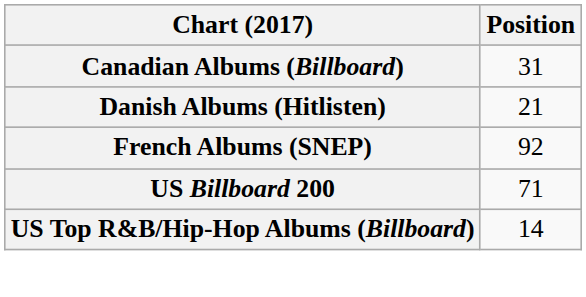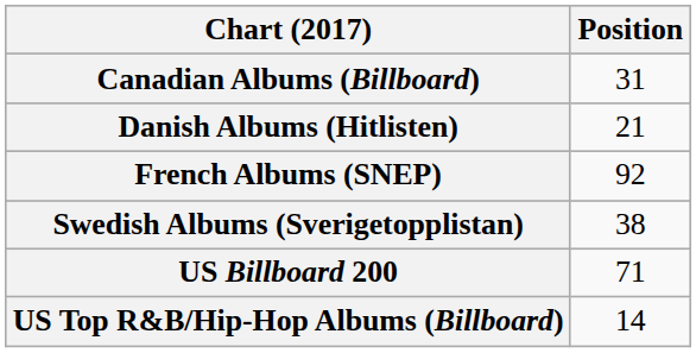+ row: Swedish Albums (Sverigetopplistan) | 38
